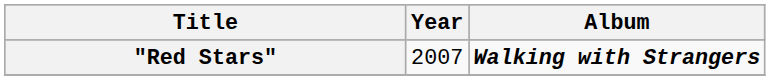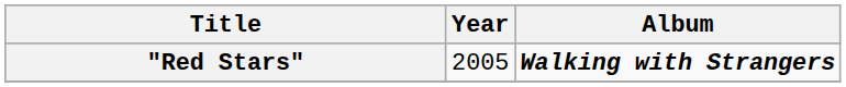"Red Stars" | Year: 2007 -> 2005
